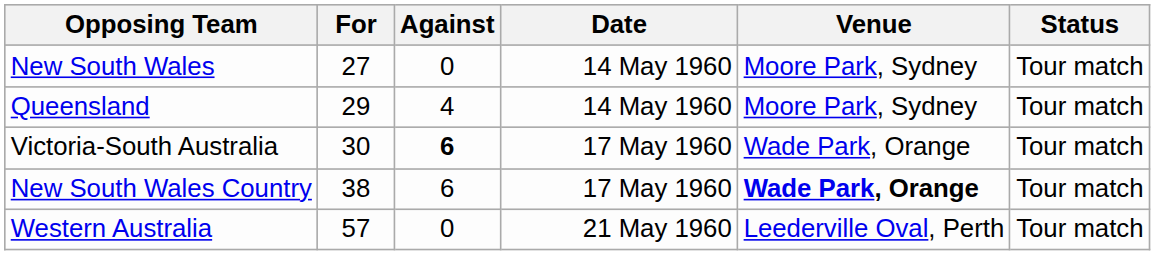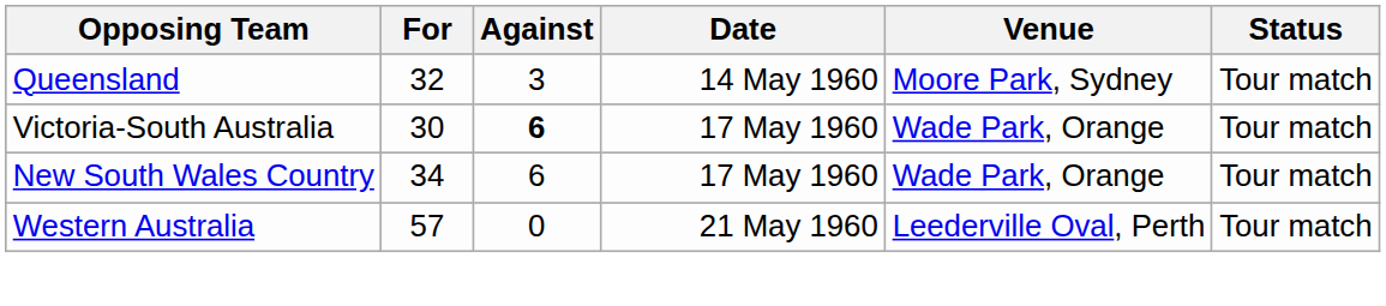- row: New South Wales | 27 | 0 | 14 May 1960 | Moore Park, Sydney | Tour match
Queensland | For: 29 -> 32
Queensland | Against: 4 -> 3
New South Wales Country | For: 38 -> 34
New South Wales Country | Venue: bold -> normal
